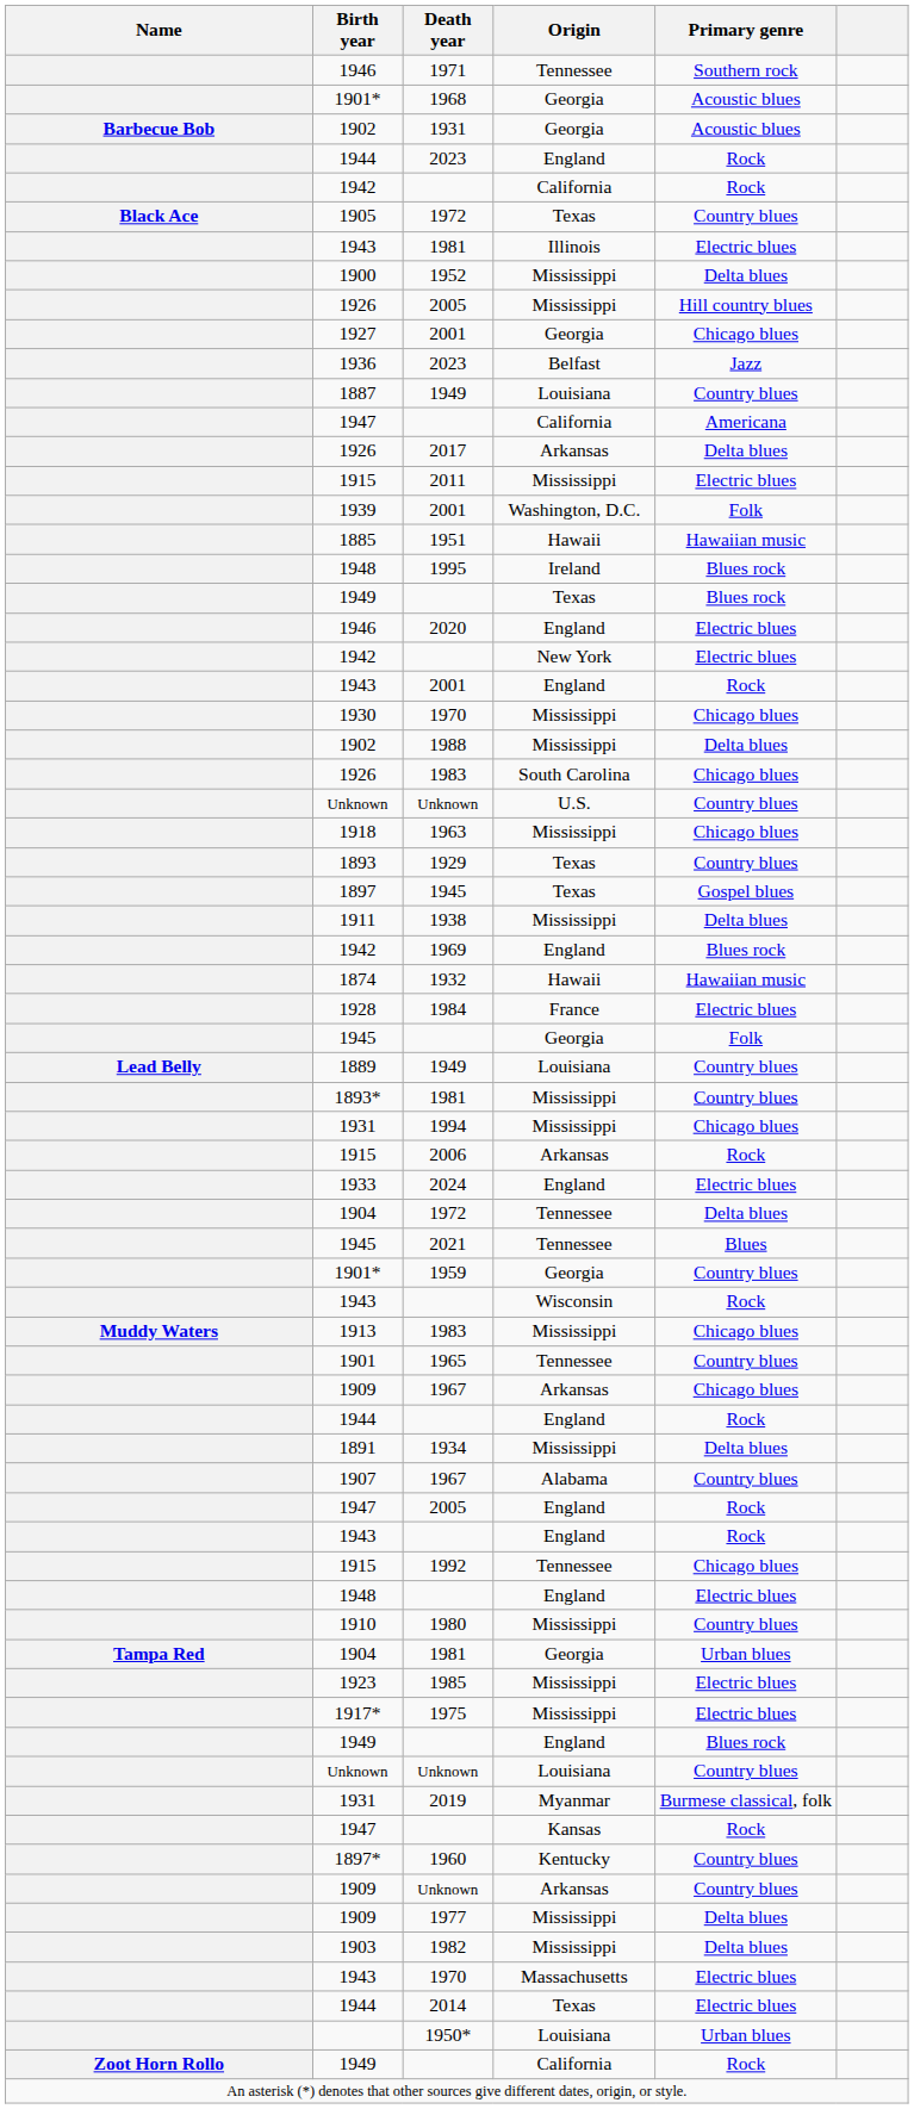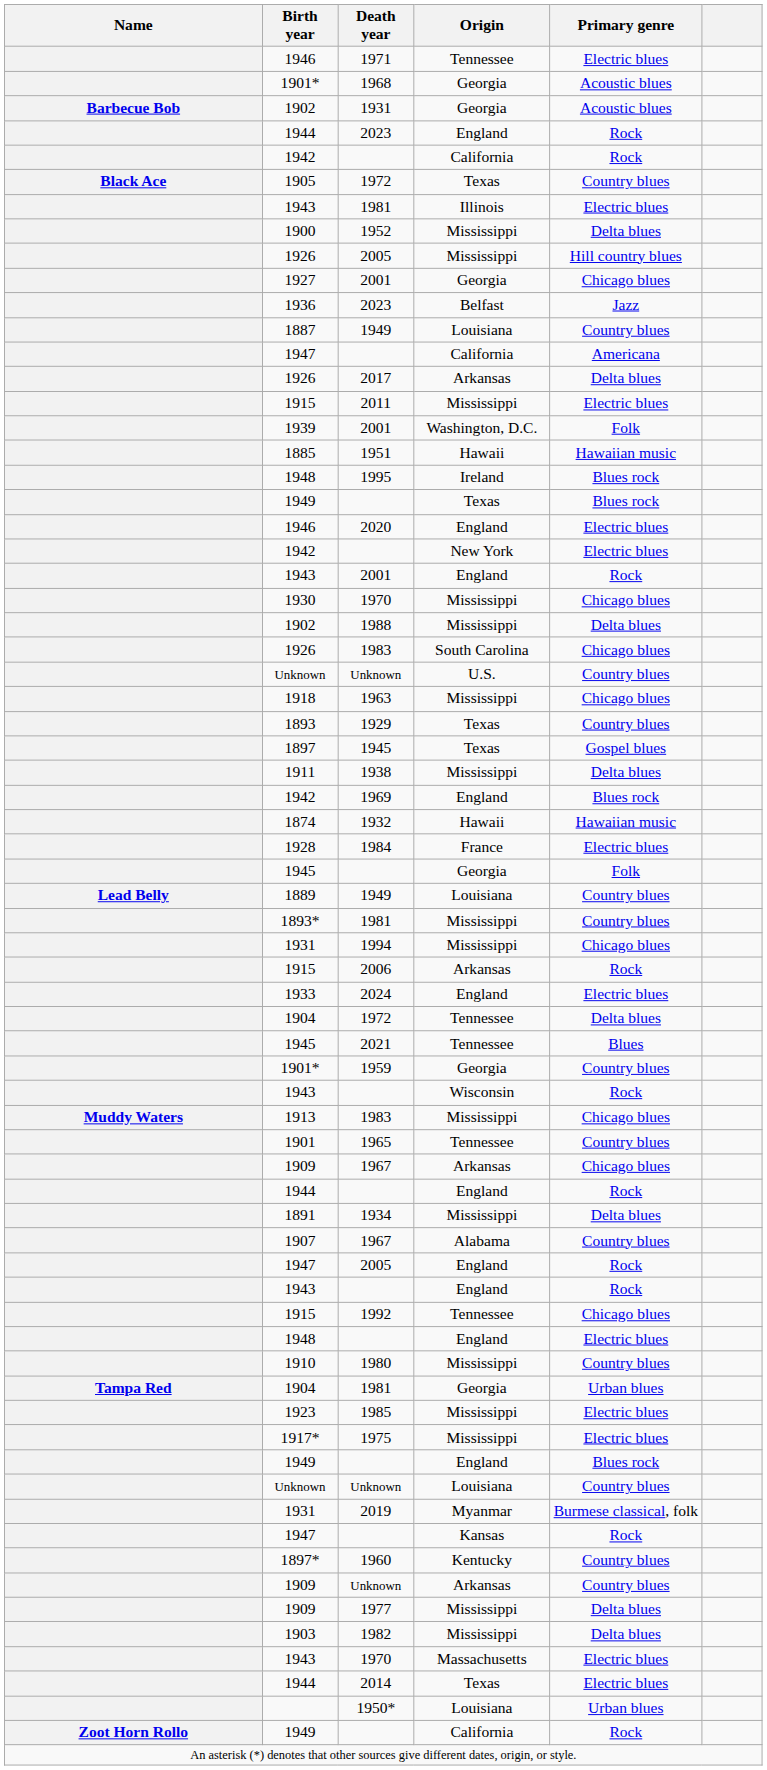1971 | Primary genre: Southern rock -> Electric blues
